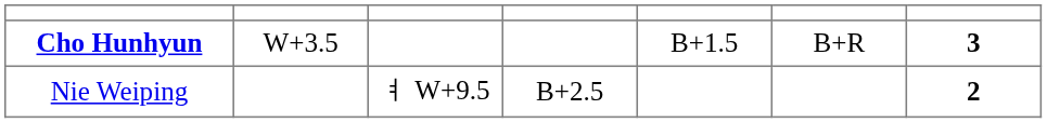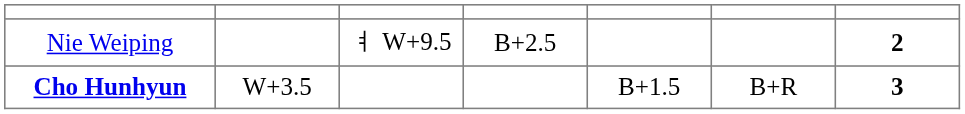rows swapped: Cho Hunhyun <-> Nie Weiping
